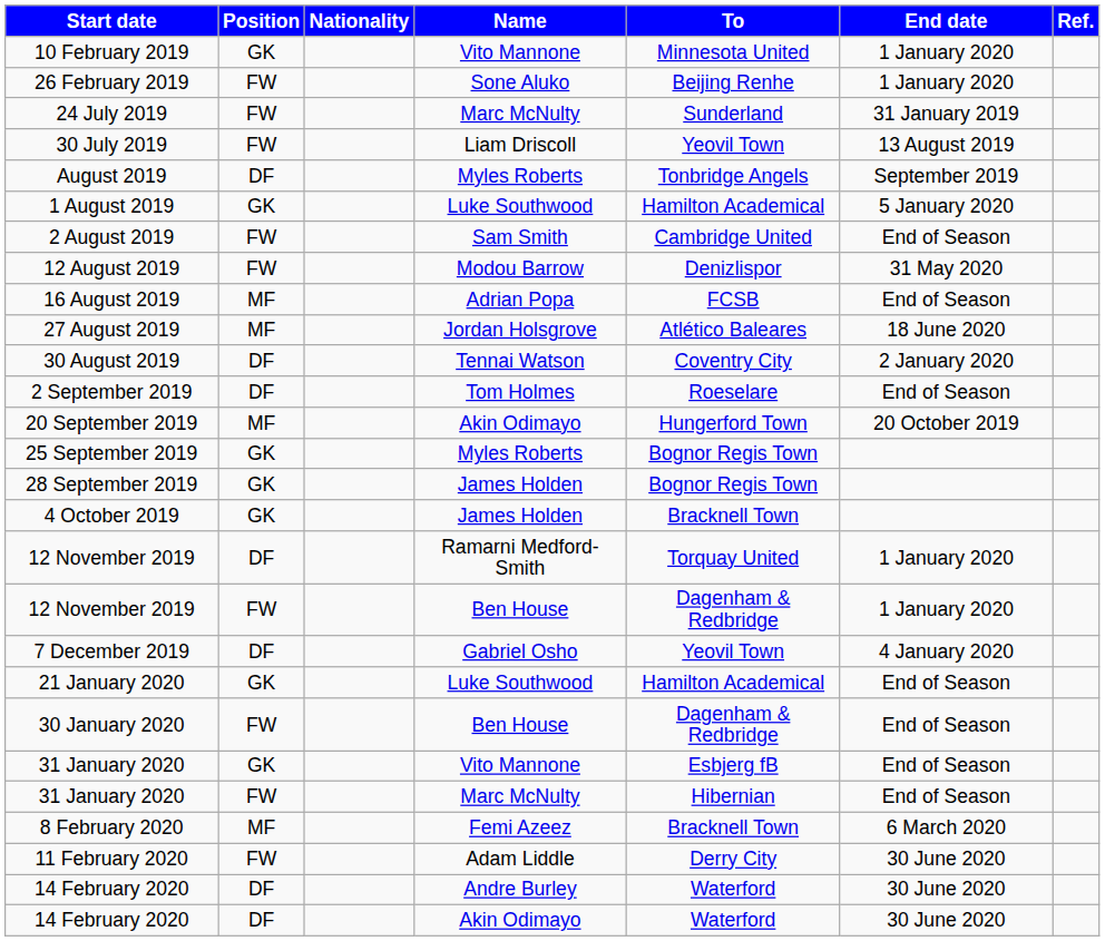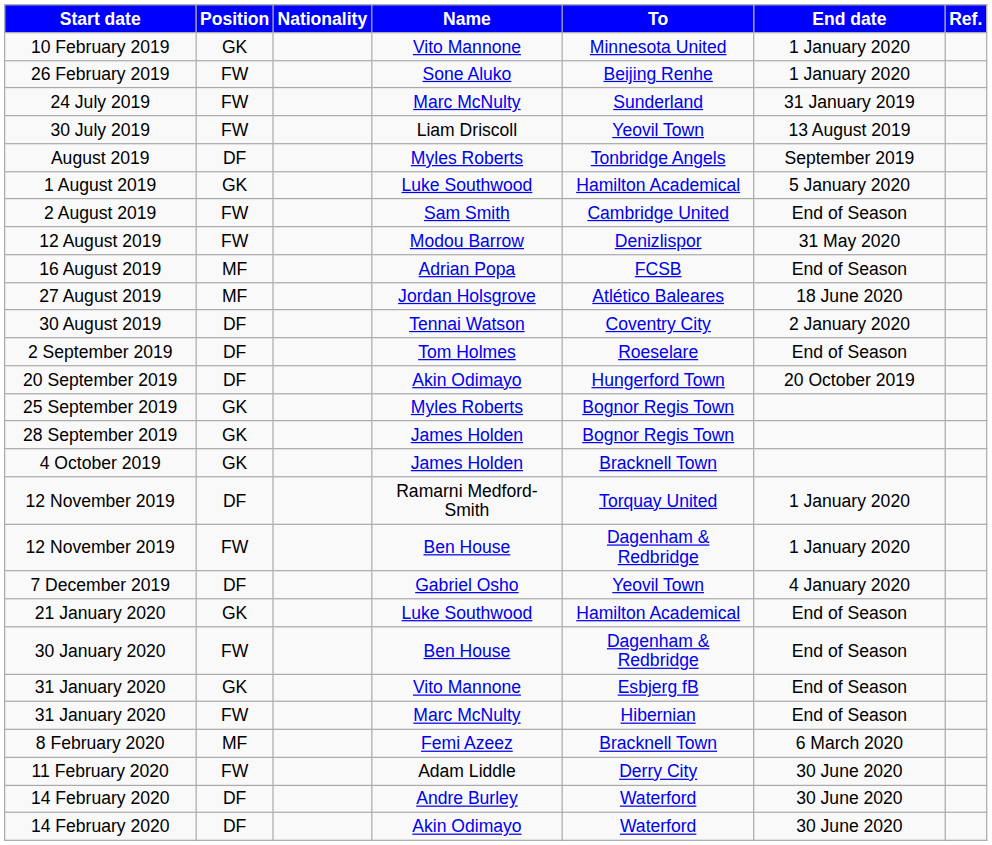20 September 2019 | Position: MF -> DF
